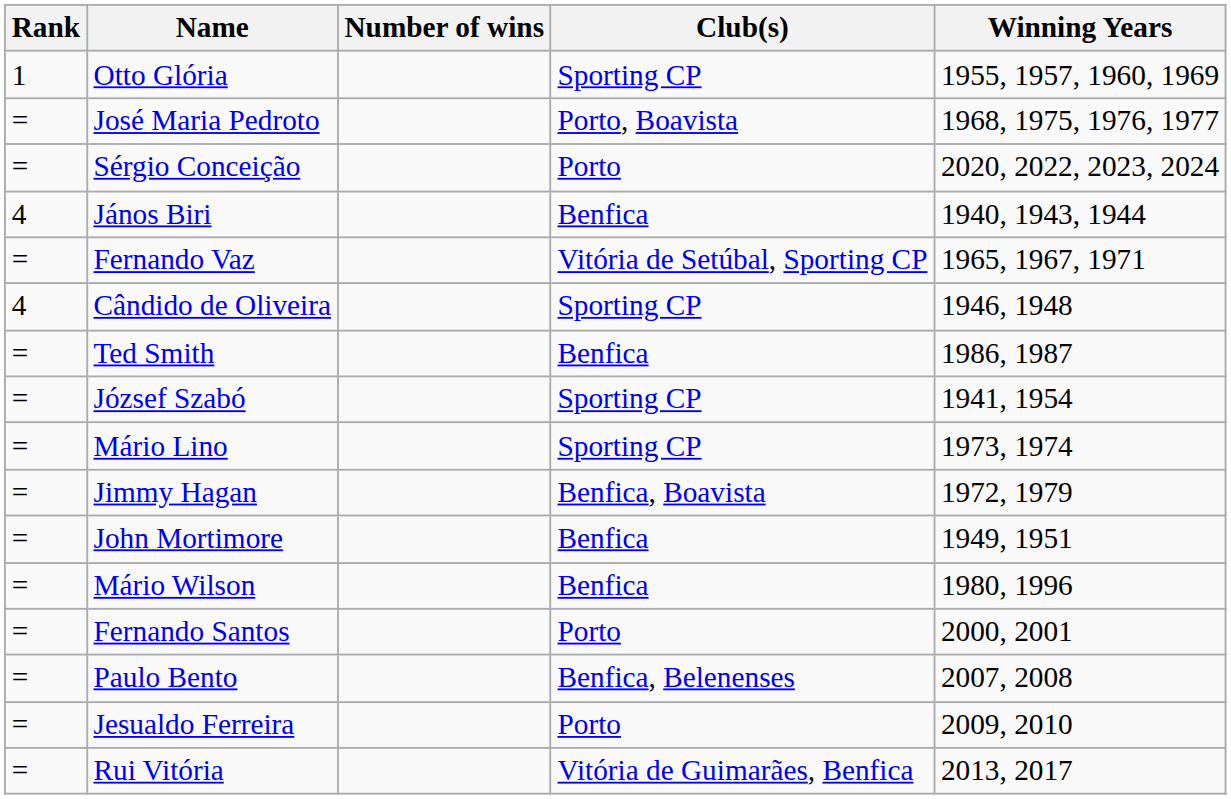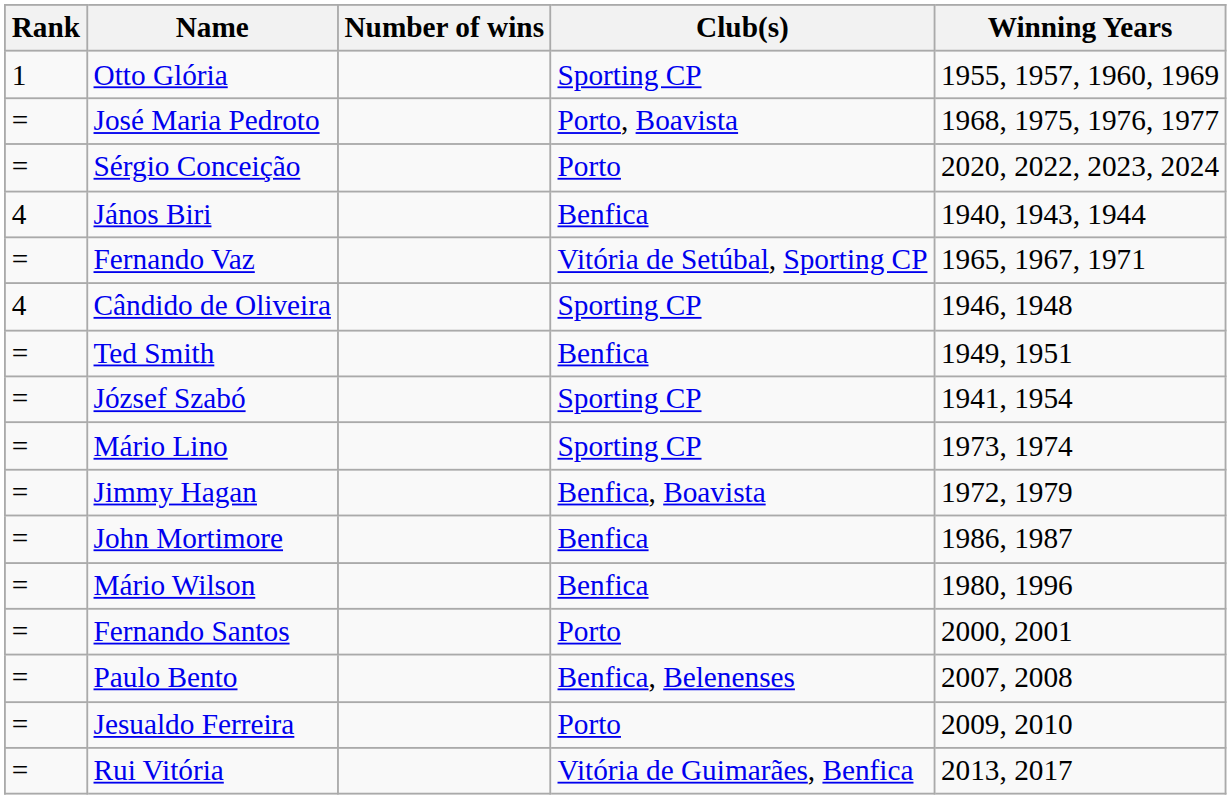Ted Smith | Winning Years: 1986, 1987 -> 1949, 1951
John Mortimore | Winning Years: 1949, 1951 -> 1986, 1987
